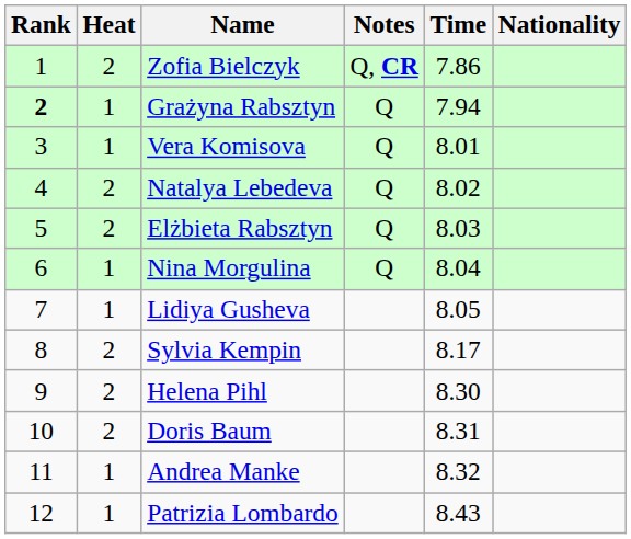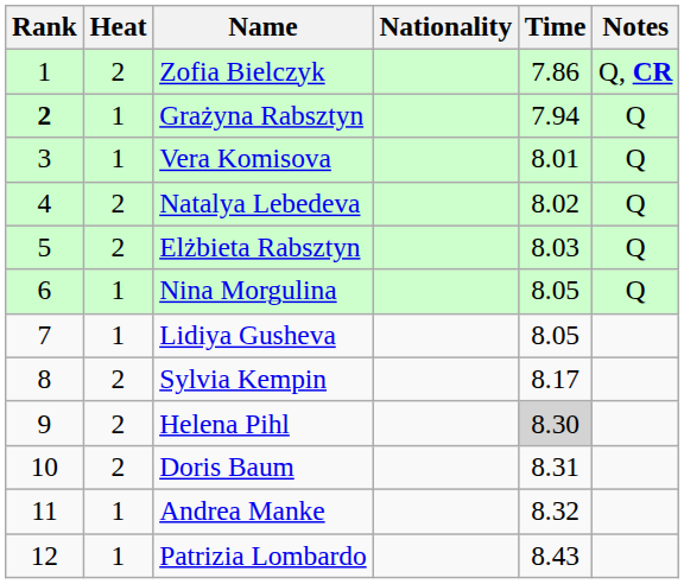columns swapped: Nationality <-> Notes
Nina Morgulina | Time: 8.04 -> 8.05
Helena Pihl | Time: no background -> lightgrey background
